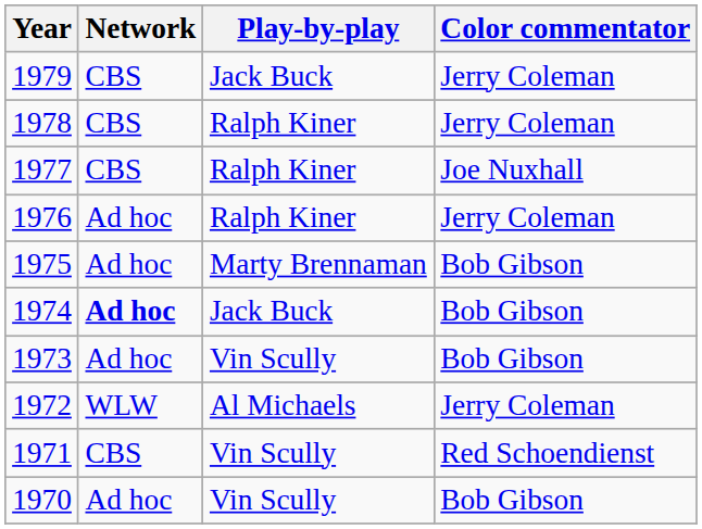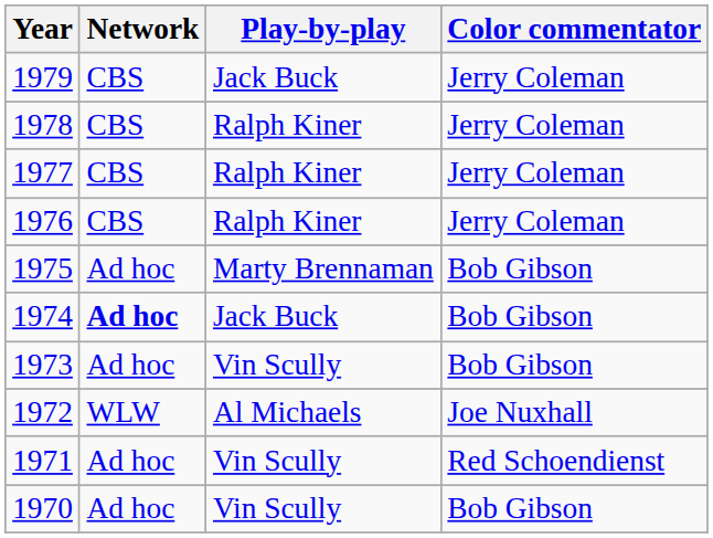1977 | Color commentator: Joe Nuxhall -> Jerry Coleman
1976 | Network: Ad hoc -> CBS
1972 | Color commentator: Jerry Coleman -> Joe Nuxhall
1971 | Network: CBS -> Ad hoc
